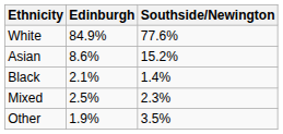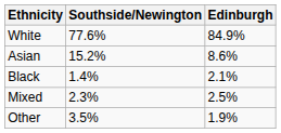columns swapped: Southside/Newington <-> Edinburgh
